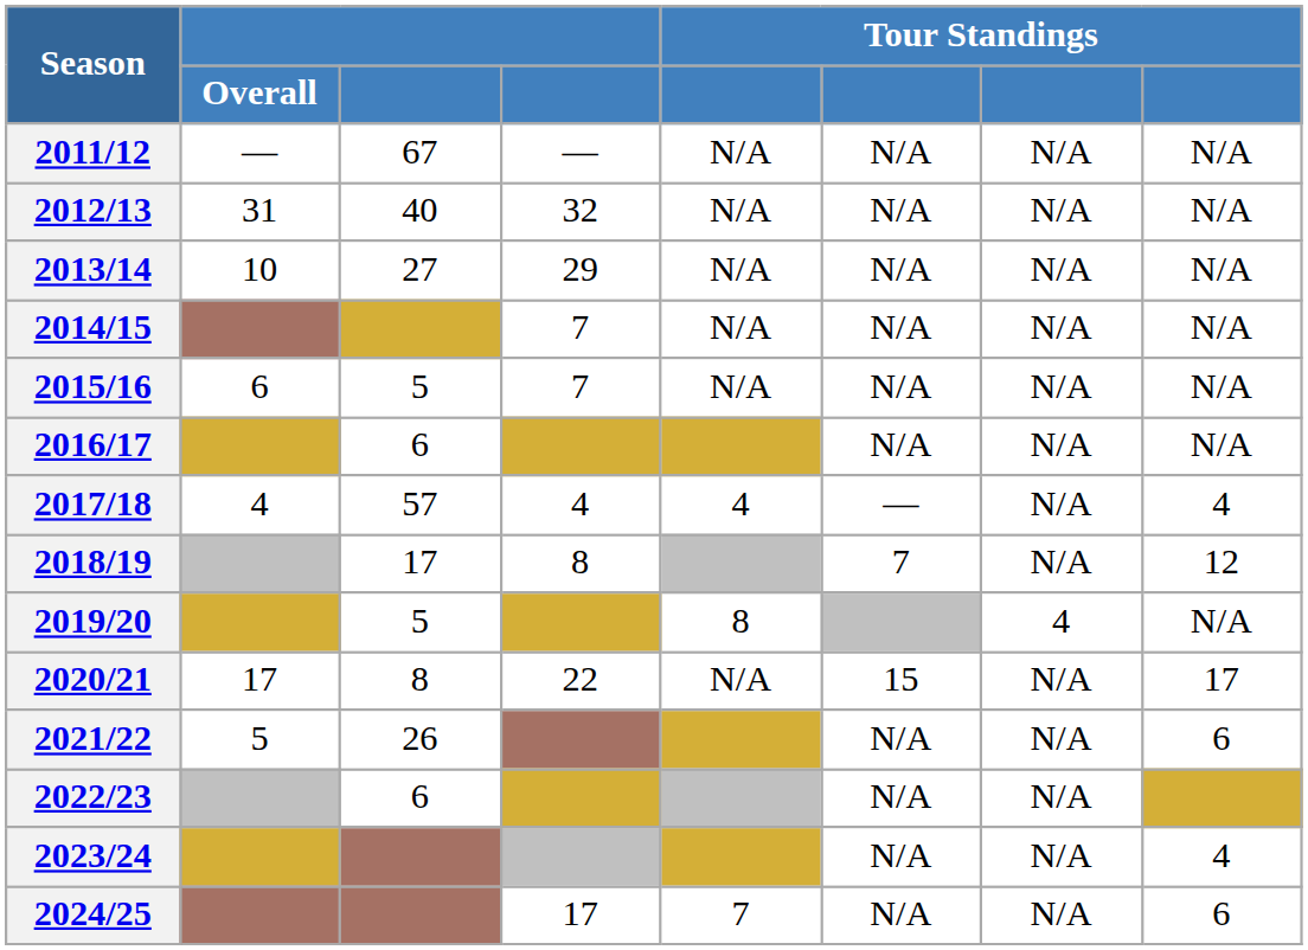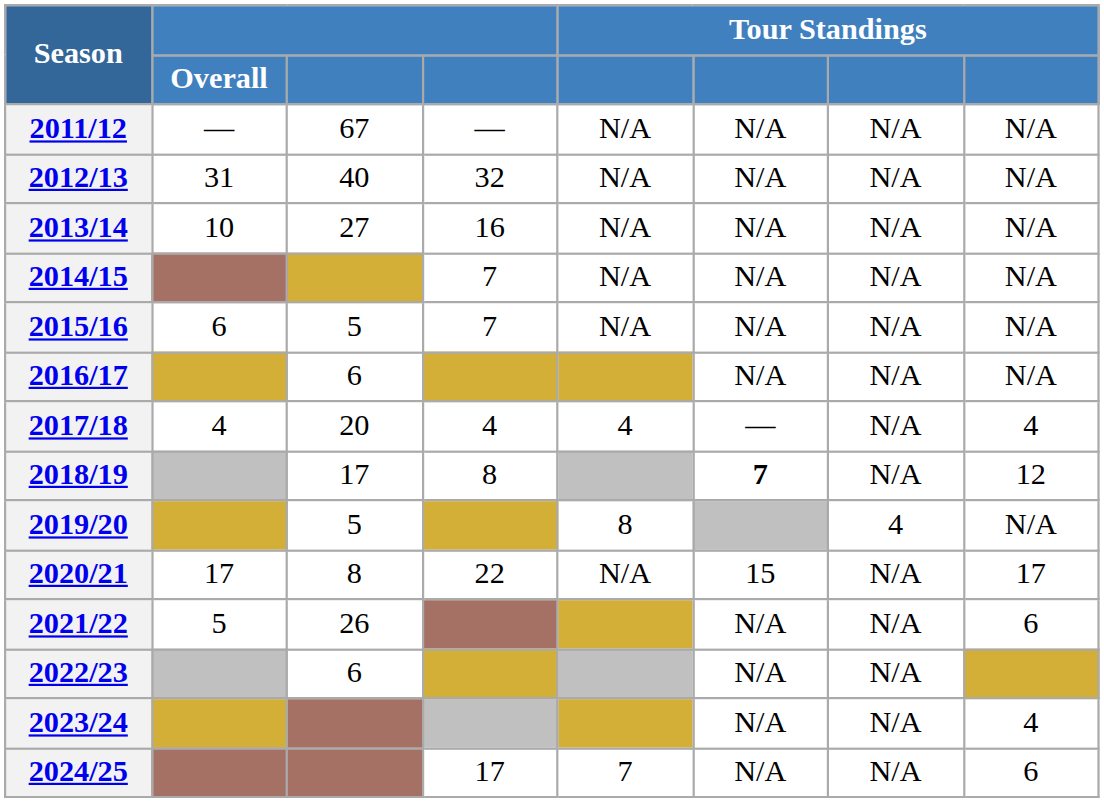2013/14 | column 4: 29 -> 16
2017/18 | column 3: 57 -> 20
2018/19 | column 6: normal -> bold
